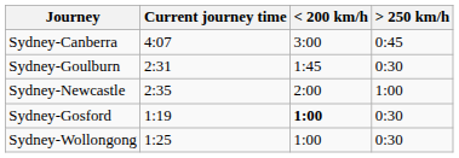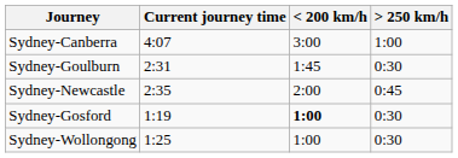Sydney-Canberra | > 250 km/h: 0:45 -> 1:00
Sydney-Newcastle | > 250 km/h: 1:00 -> 0:45
